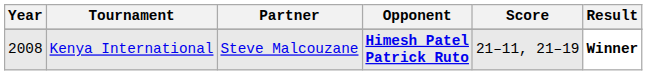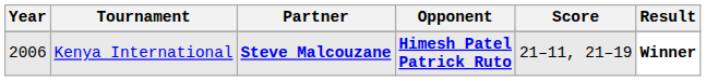Kenya International | Year: 2008 -> 2006
Kenya International | Partner: normal -> bold
